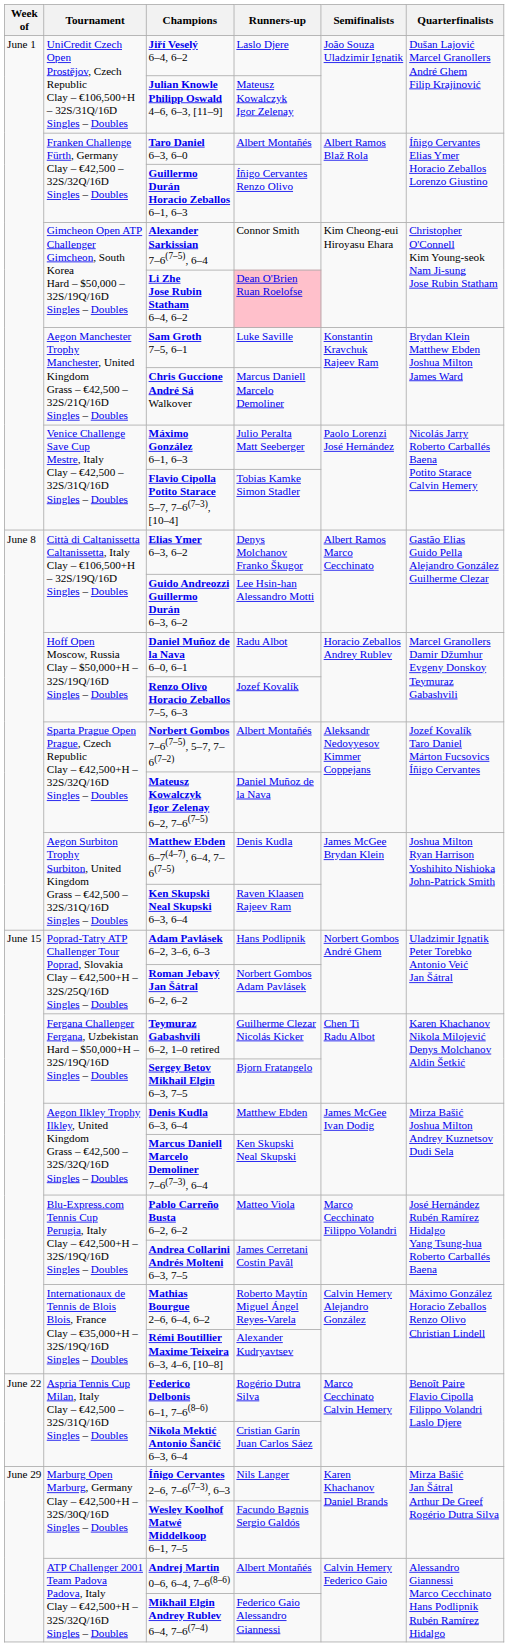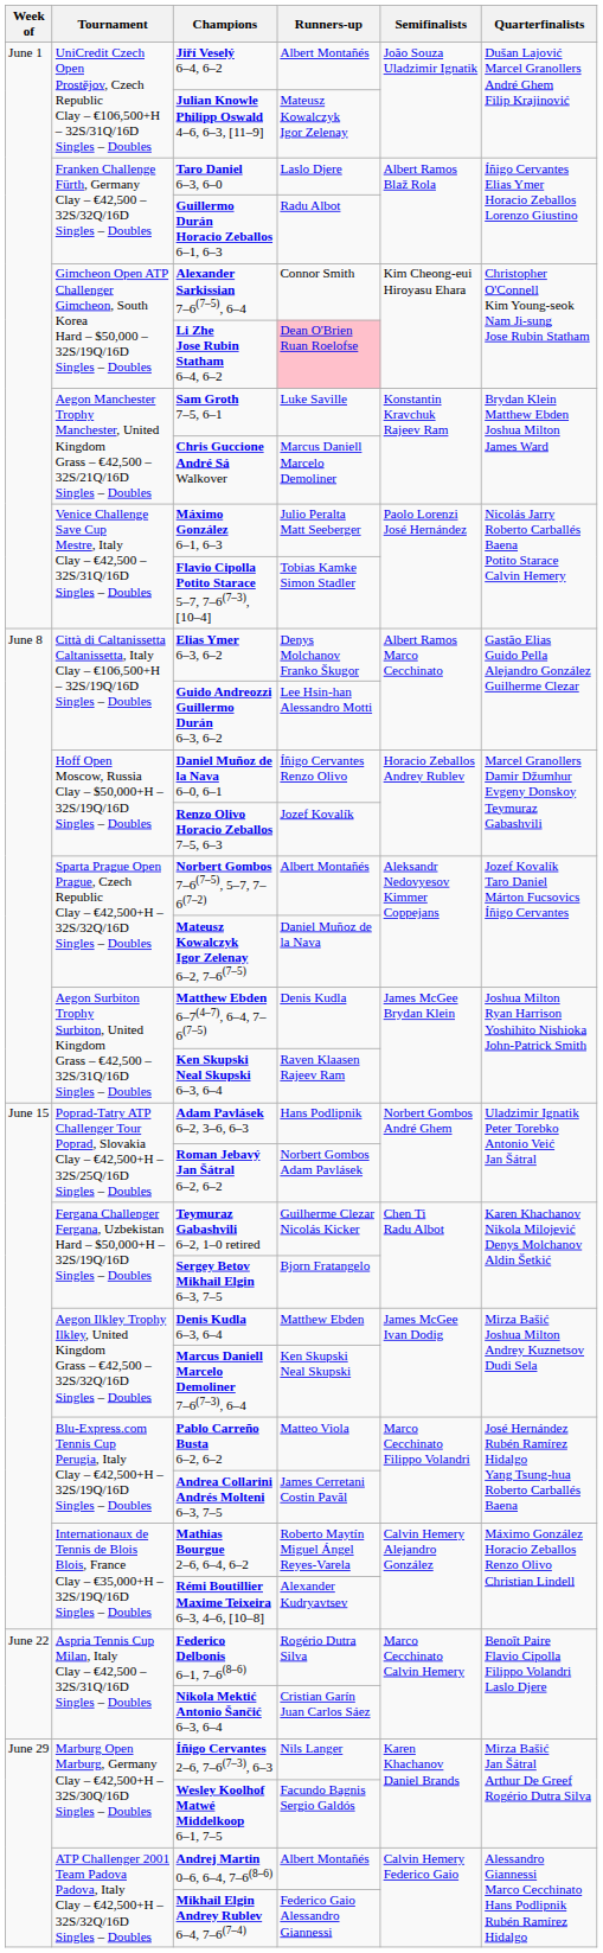Jiří Veselý 6–4, 6–2 | Runners-up: Laslo Djere -> Albert Montañés
Taro Daniel 6–3, 6–0 | Runners-up: Albert Montañés -> Laslo Djere
Guillermo Durán Horacio Zeballos 6–1, 6–3 | Runners-up: Íñigo Cervantes Renzo Olivo -> Radu Albot
Daniel Muñoz de la Nava 6–0, 6–1 | Runners-up: Radu Albot -> Íñigo Cervantes Renzo Olivo
